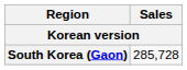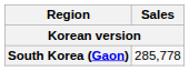South Korea (Gaon) | Sales: 285,728 -> 285,778
